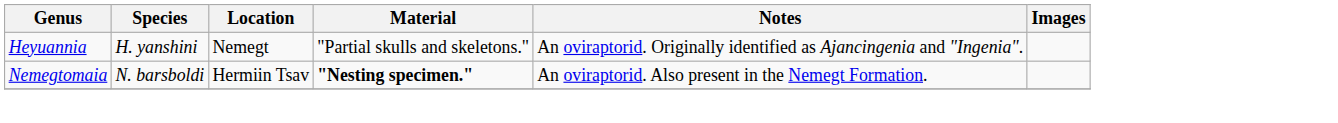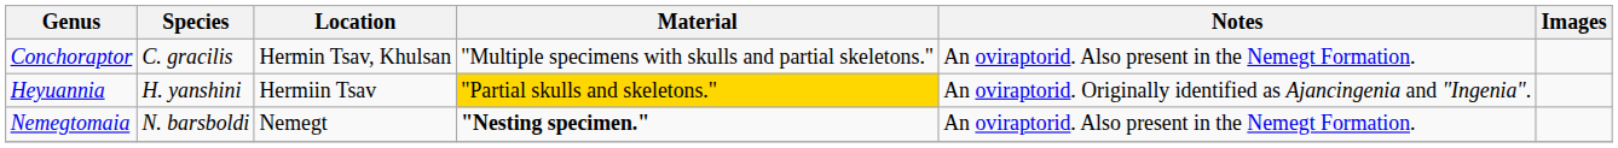+ row: Conchoraptor | C. gracilis | Hermin Tsav, Khulsan | "Multiple specimens with skulls and partial skeletons." | An oviraptorid. Also present in the Nemegt Formation.
Heyuannia | Location: Nemegt -> Hermiin Tsav
Heyuannia | Material: no background -> gold background
Nemegtomaia | Location: Hermiin Tsav -> Nemegt
